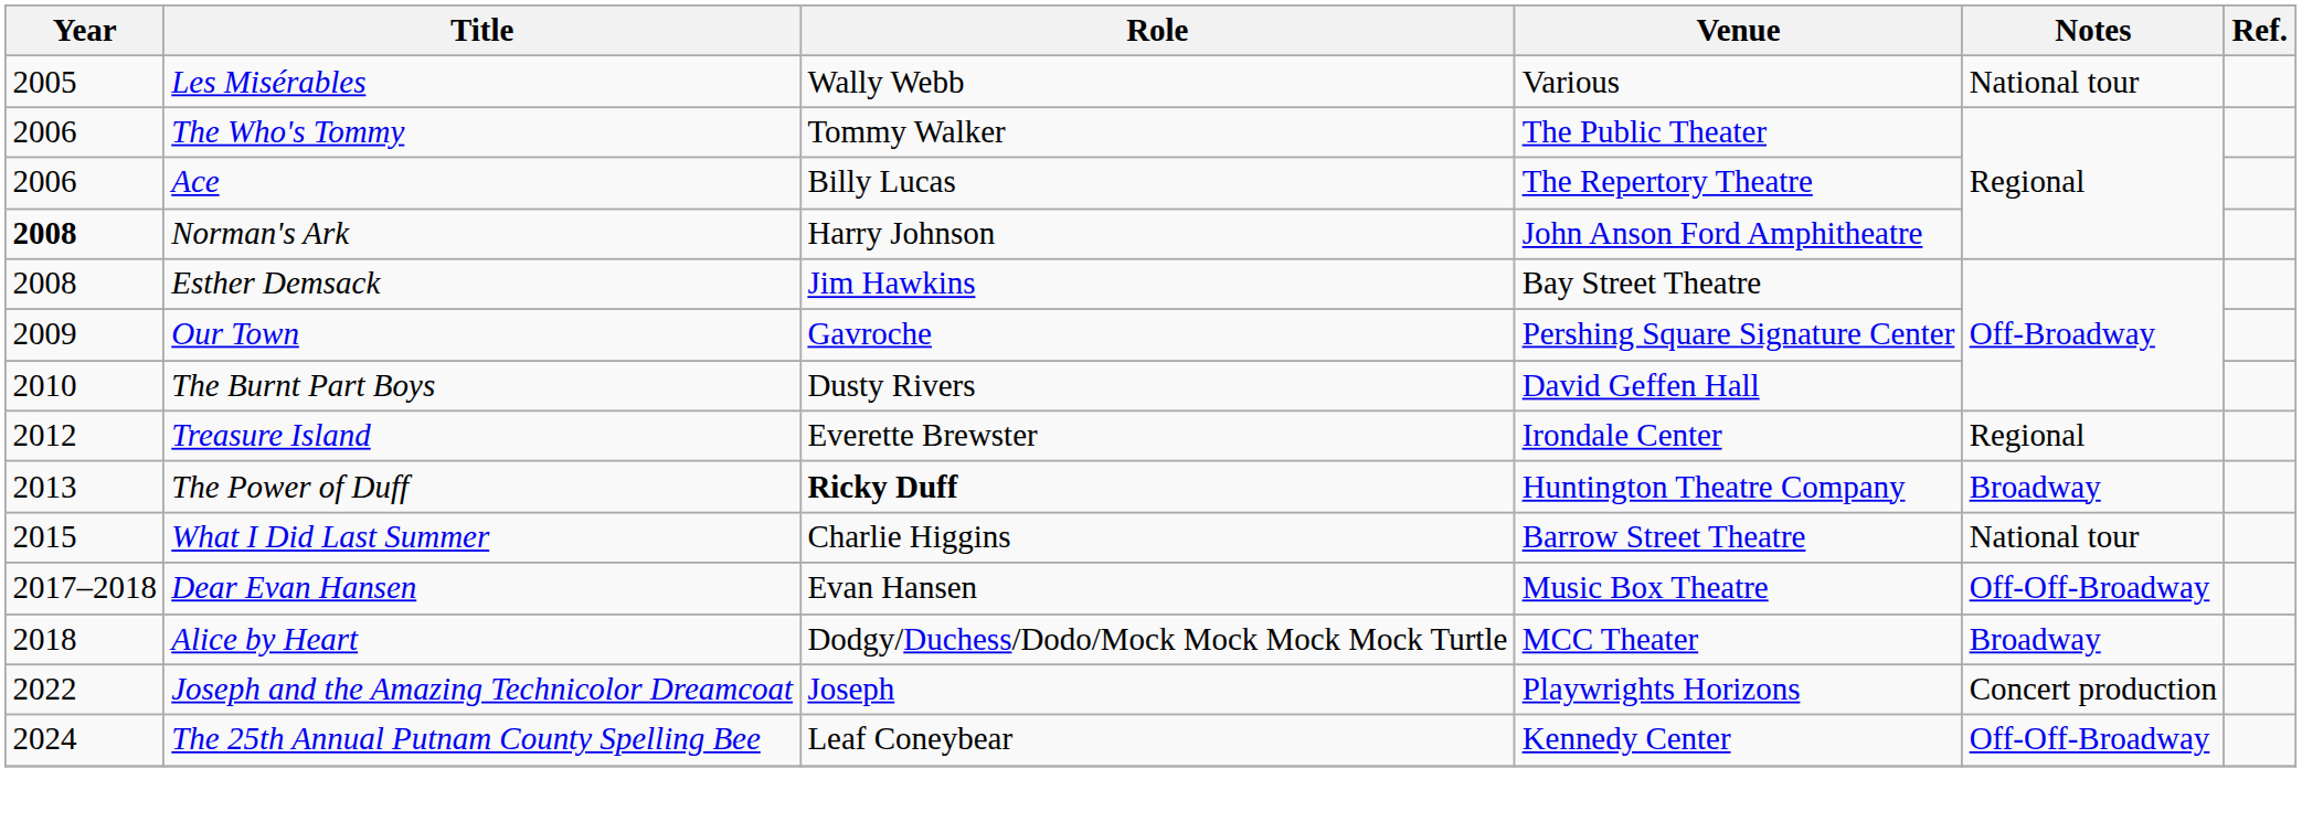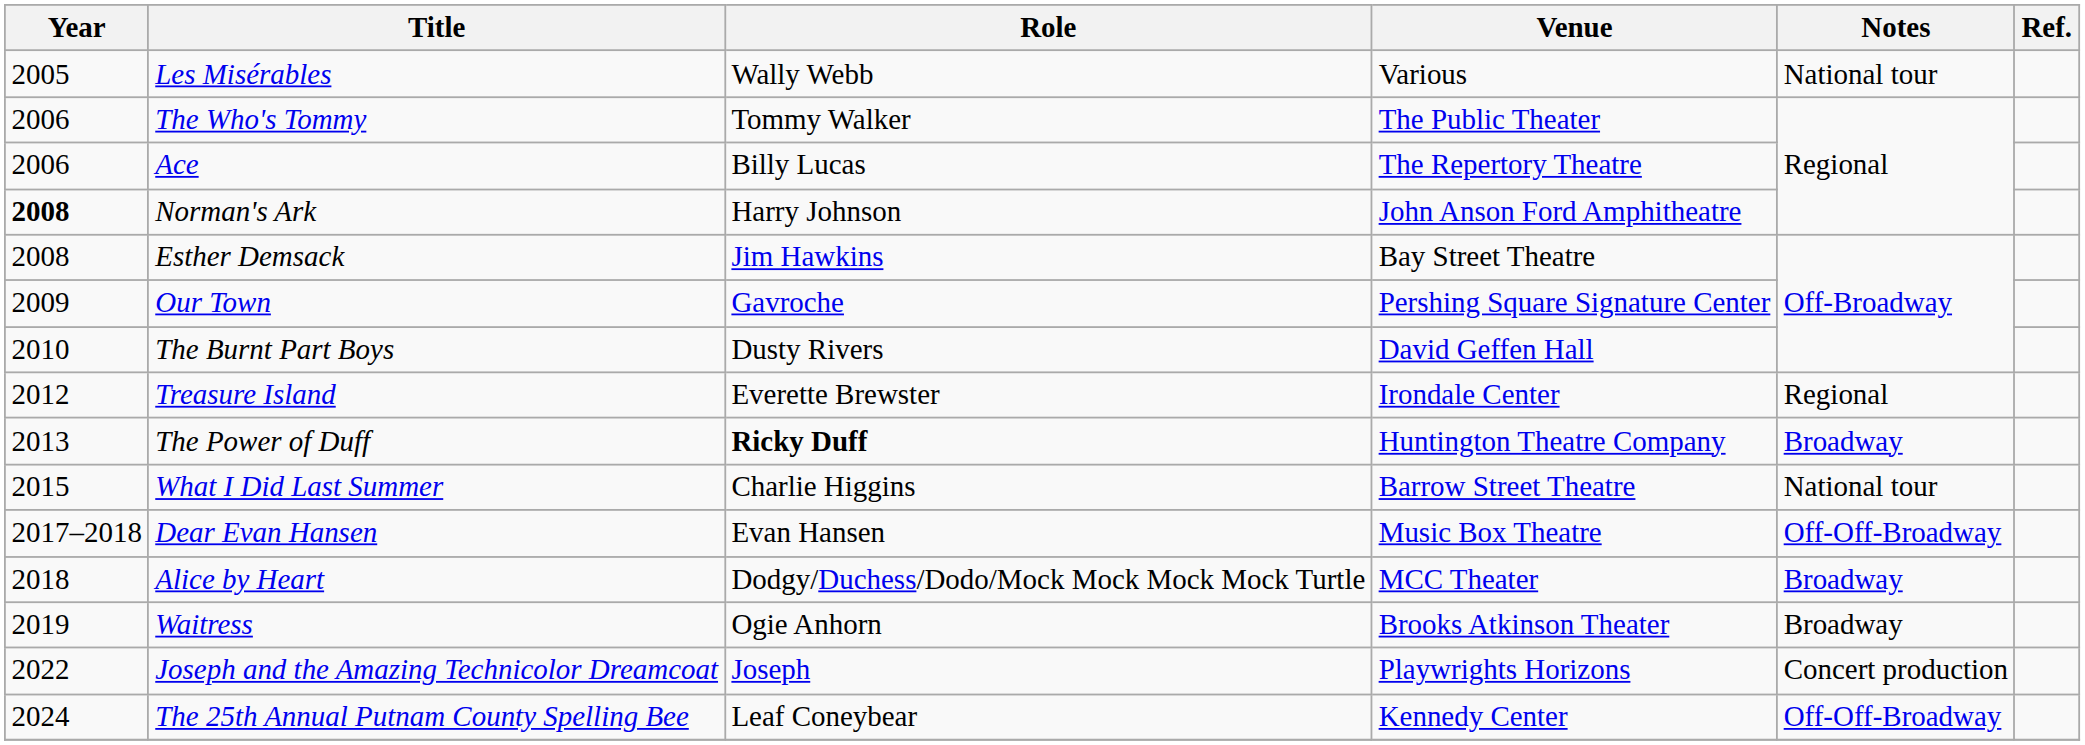+ row: 2019 | Waitress | Ogie Anhorn | Brooks Atkinson Theater | Broadway
